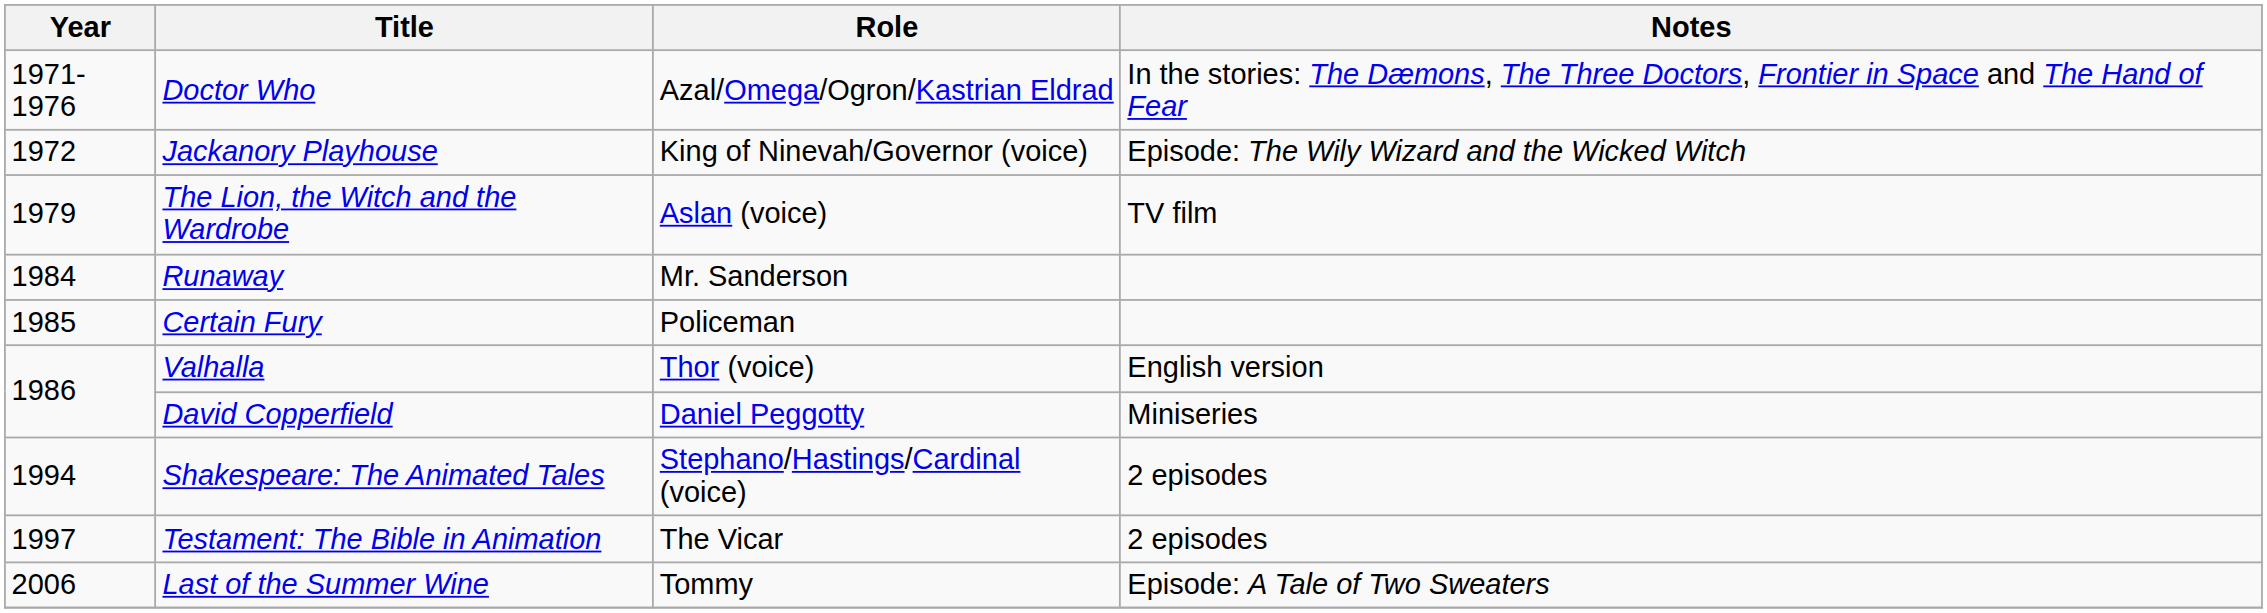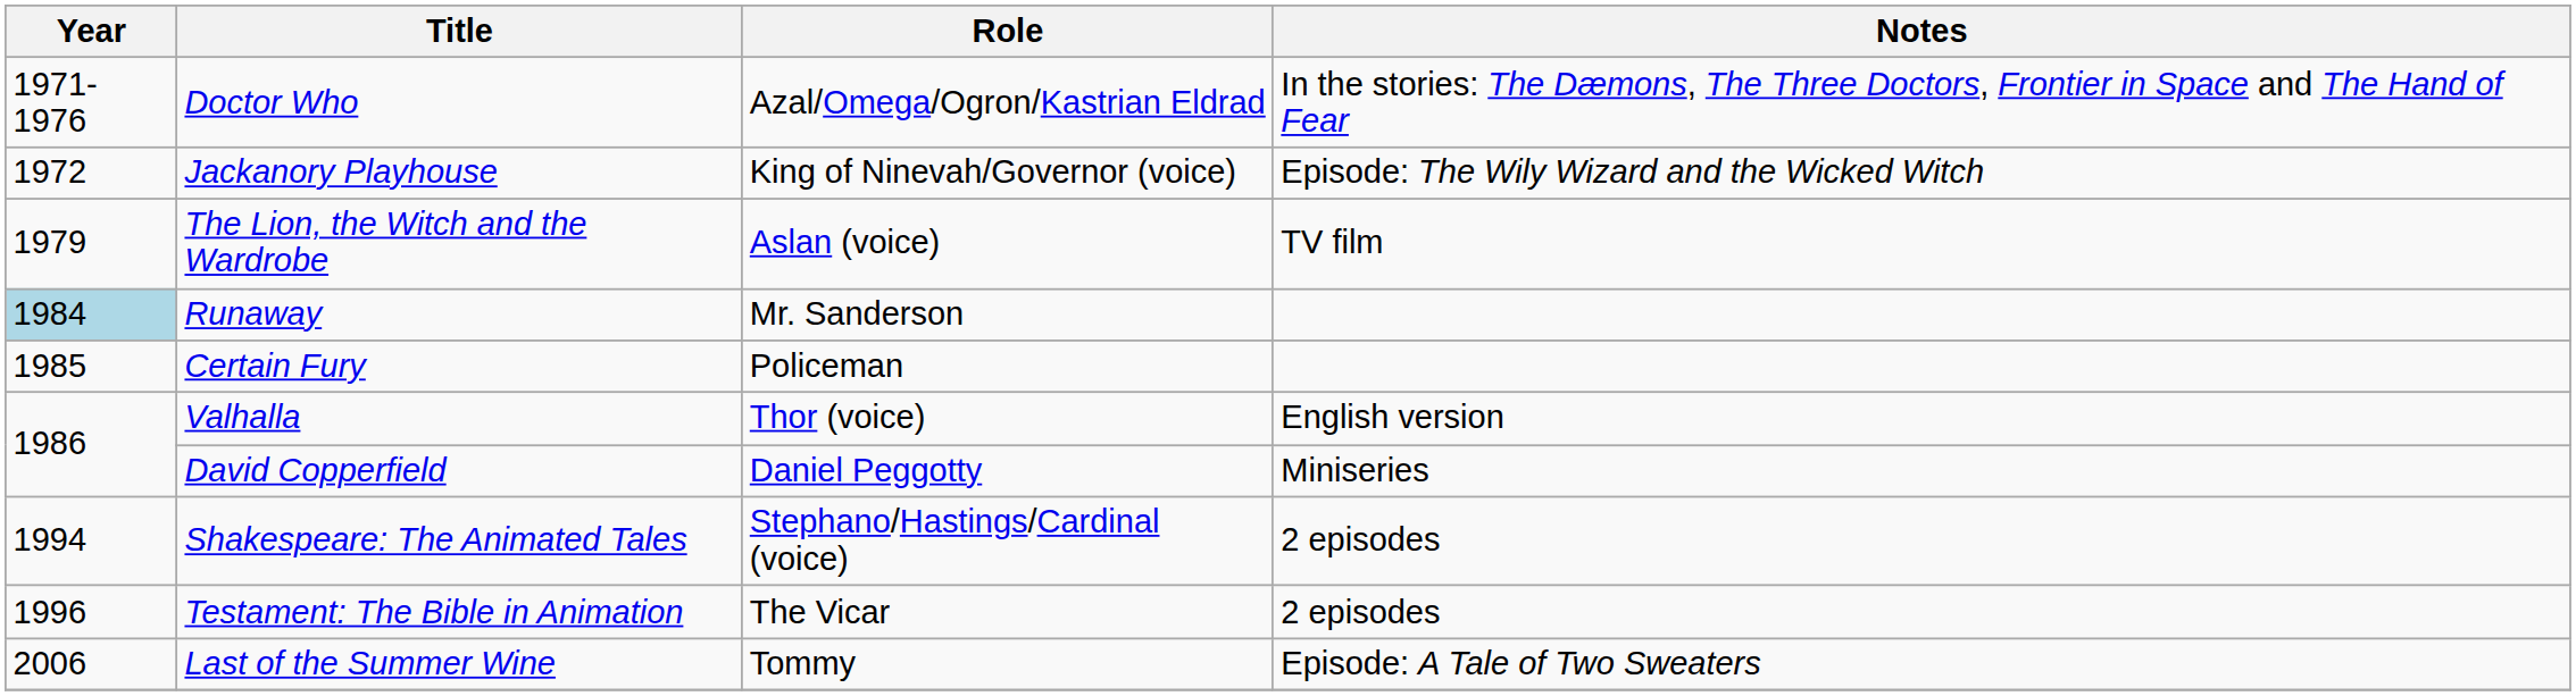Runaway | Year: no background -> lightblue background
Testament: The Bible in Animation | Year: 1997 -> 1996
